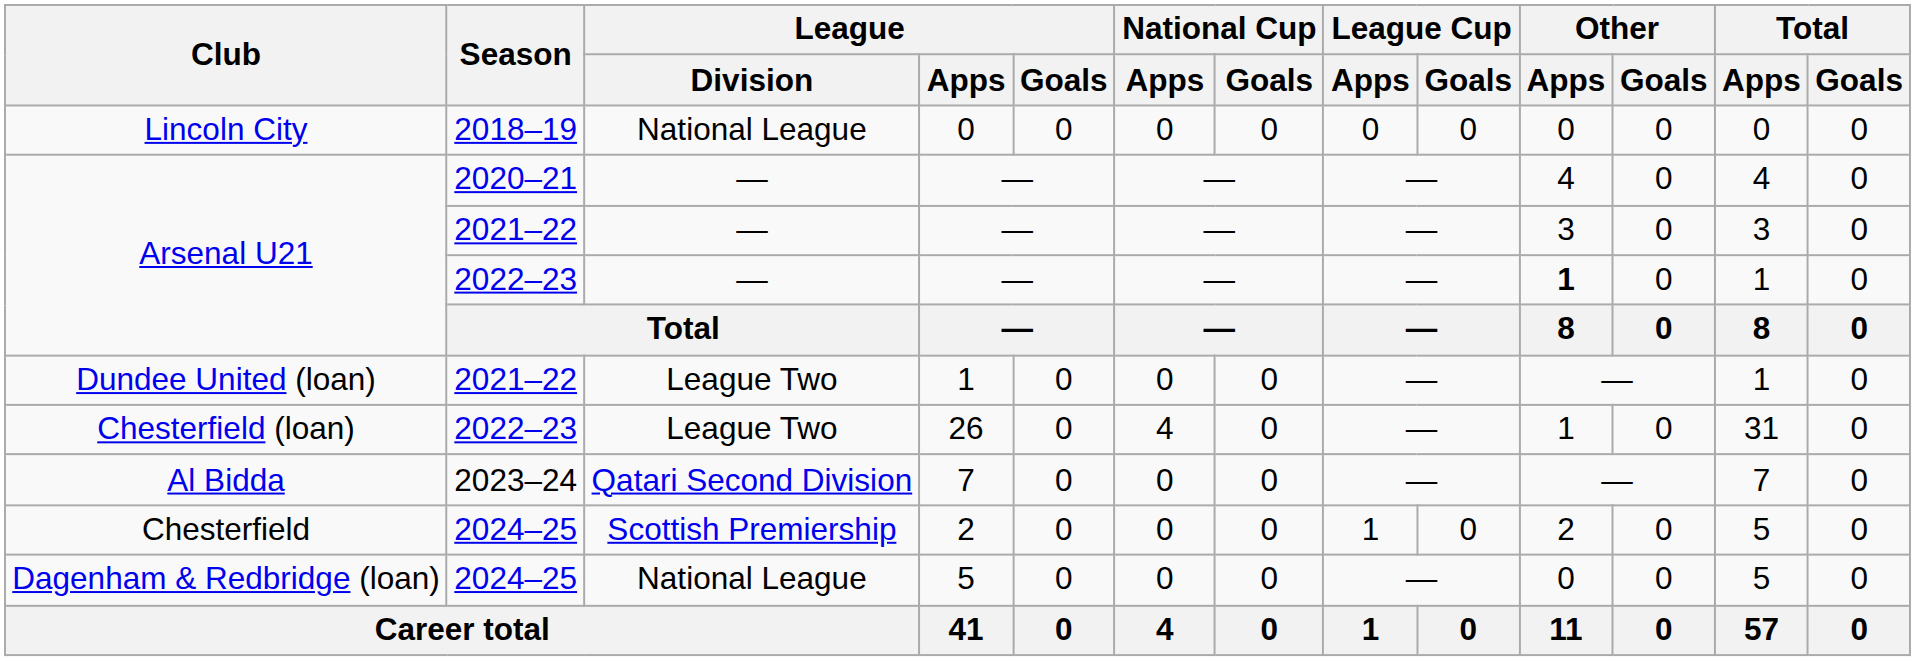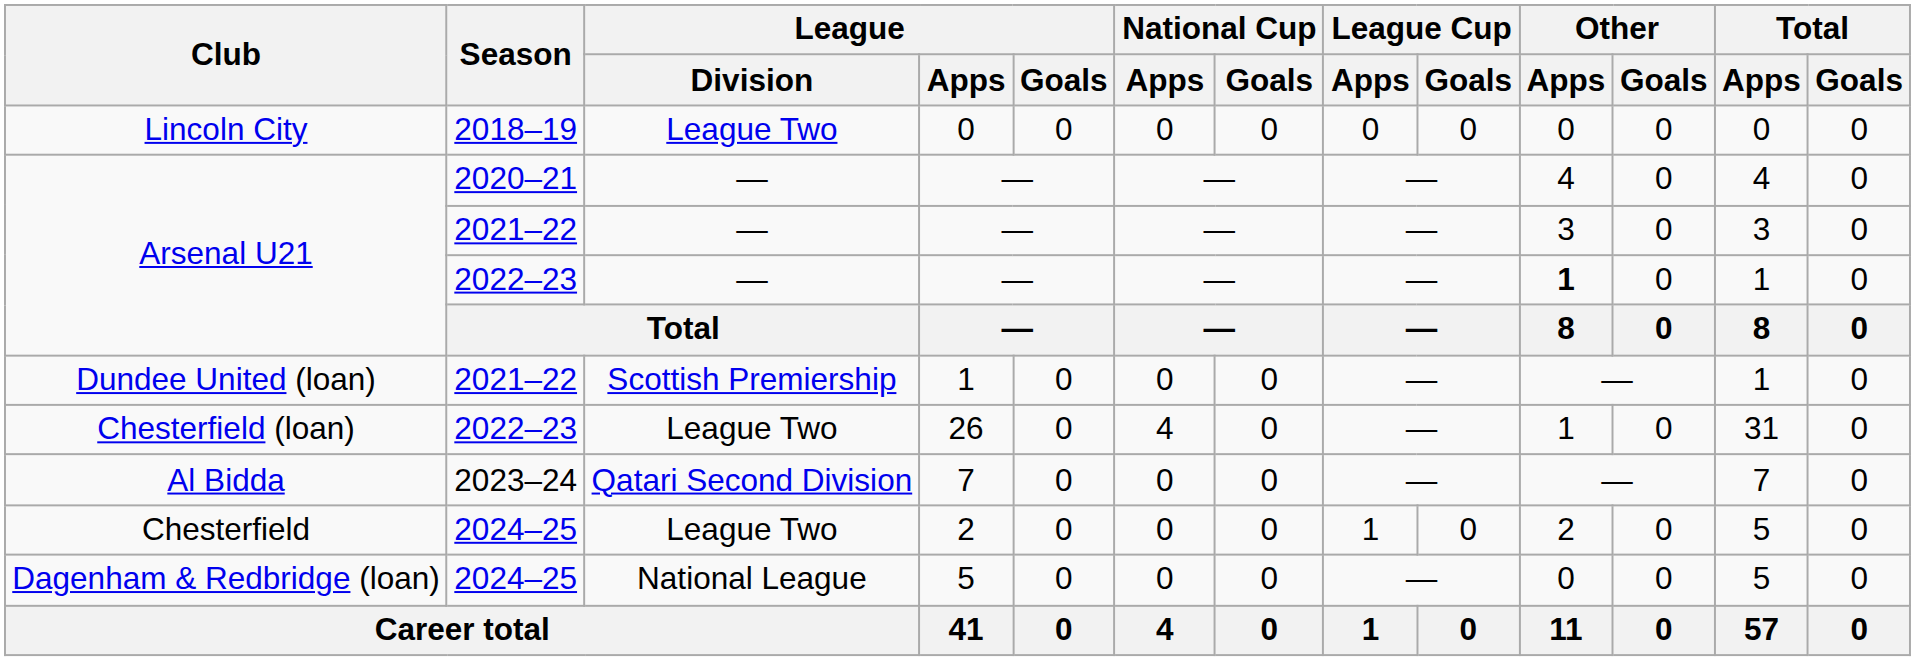Lincoln City | League / Division: National League -> League Two
Dundee United (loan) | League / Division: League Two -> Scottish Premiership
Chesterfield | League / Division: Scottish Premiership -> League Two
